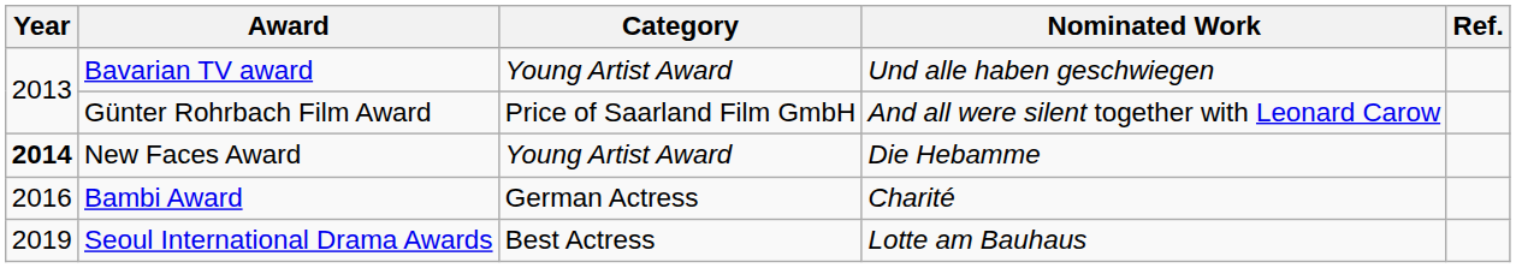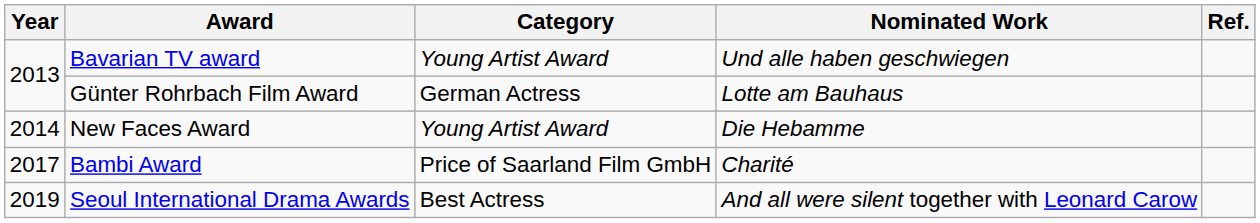Günter Rohrbach Film Award | Category: Price of Saarland Film GmbH -> German Actress
Günter Rohrbach Film Award | Nominated Work: And all were silent together with Leonard Carow -> Lotte am Bauhaus
New Faces Award | Year: bold -> normal
Bambi Award | Year: 2016 -> 2017
Bambi Award | Category: German Actress -> Price of Saarland Film GmbH
Seoul International Drama Awards | Nominated Work: Lotte am Bauhaus -> And all were silent together with Leonard Carow
